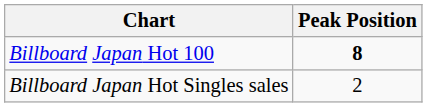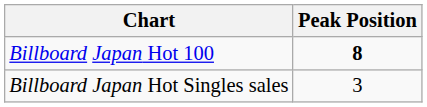Billboard Japan Hot Singles sales | Peak Position: 2 -> 3
